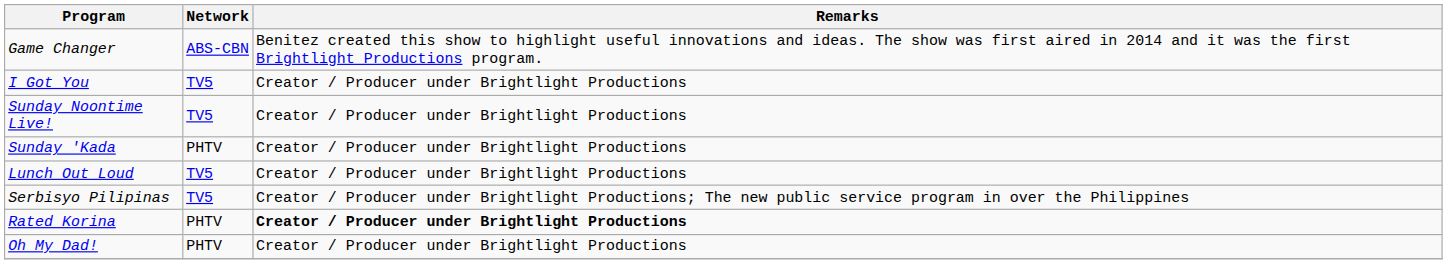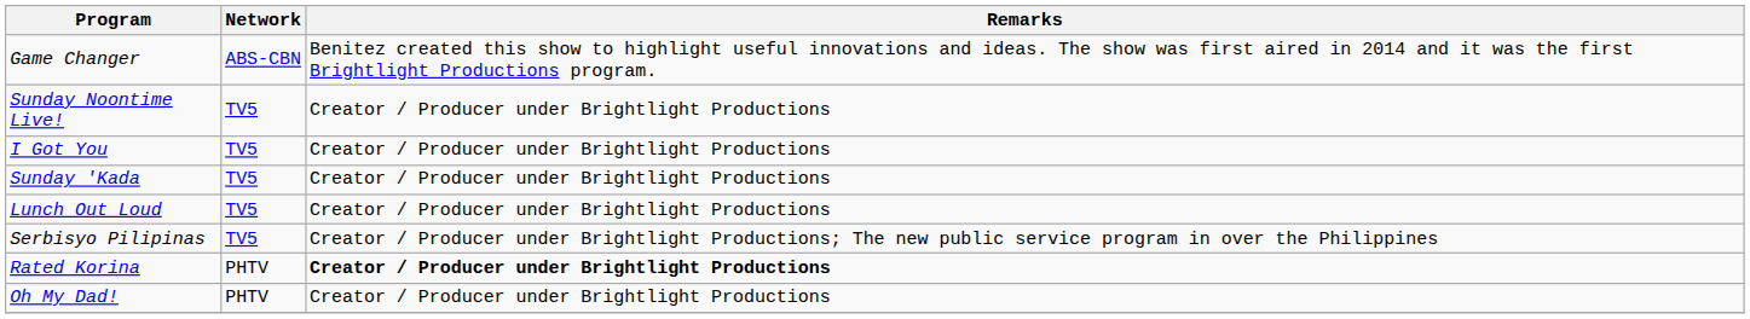rows swapped: Sunday Noontime Live! <-> I Got You
Sunday 'Kada | Network: PHTV -> TV5
